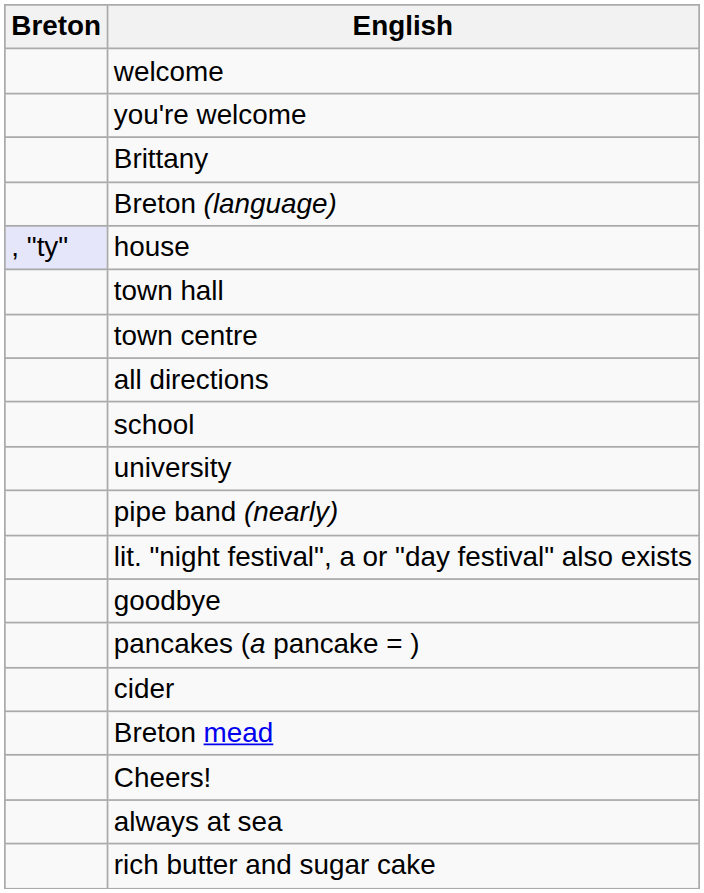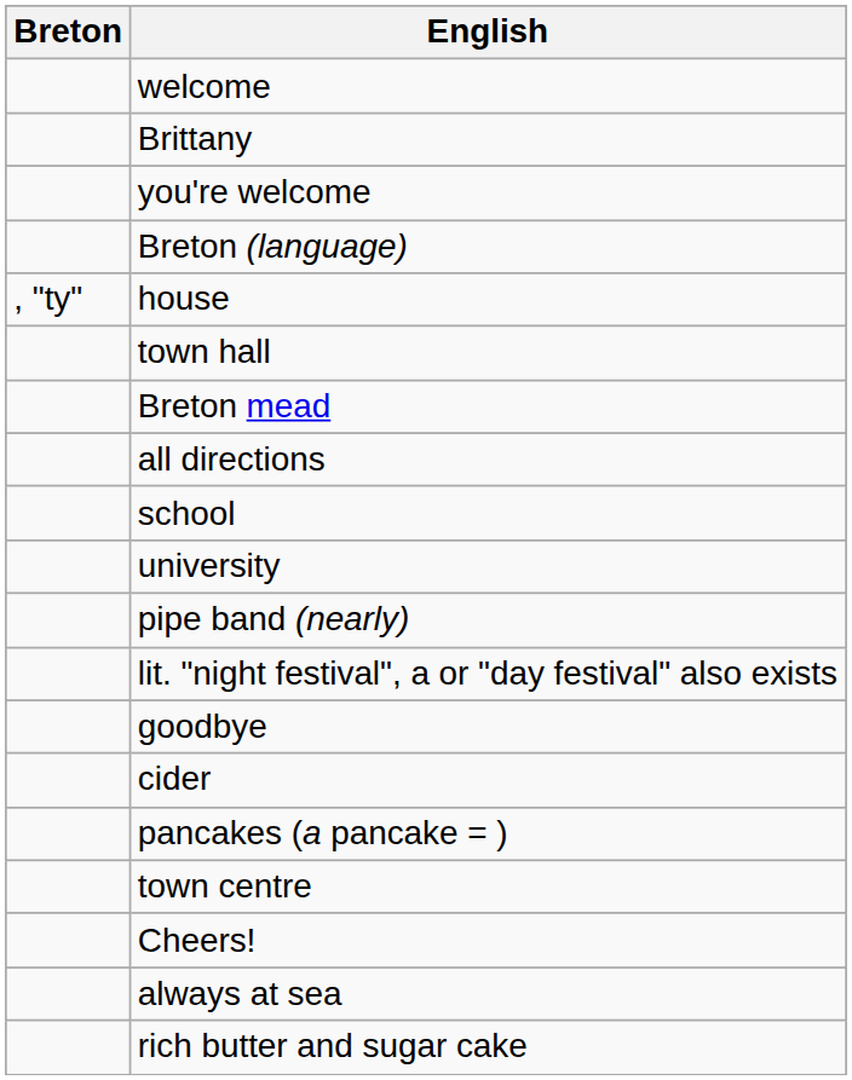rows swapped: you're welcome <-> Brittany
house | Breton: lavender background -> no background
rows swapped: town centre <-> Breton mead
rows swapped: pancakes (a pancake = ) <-> cider
